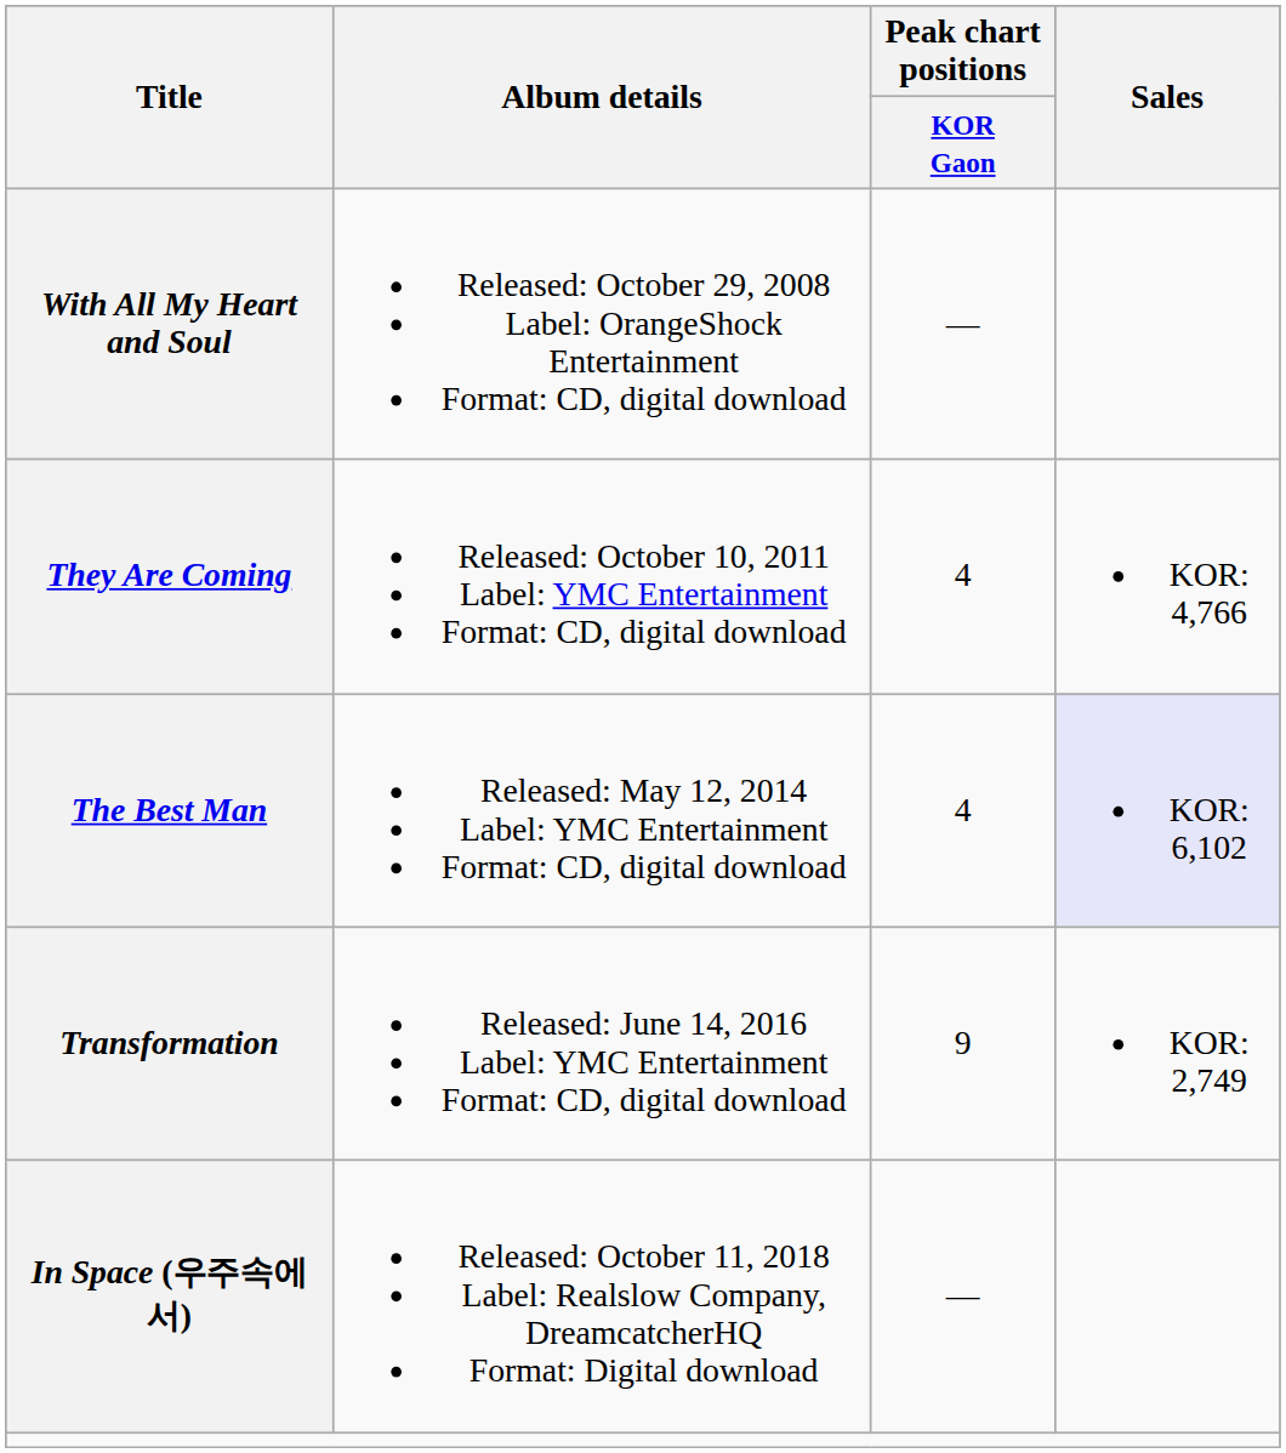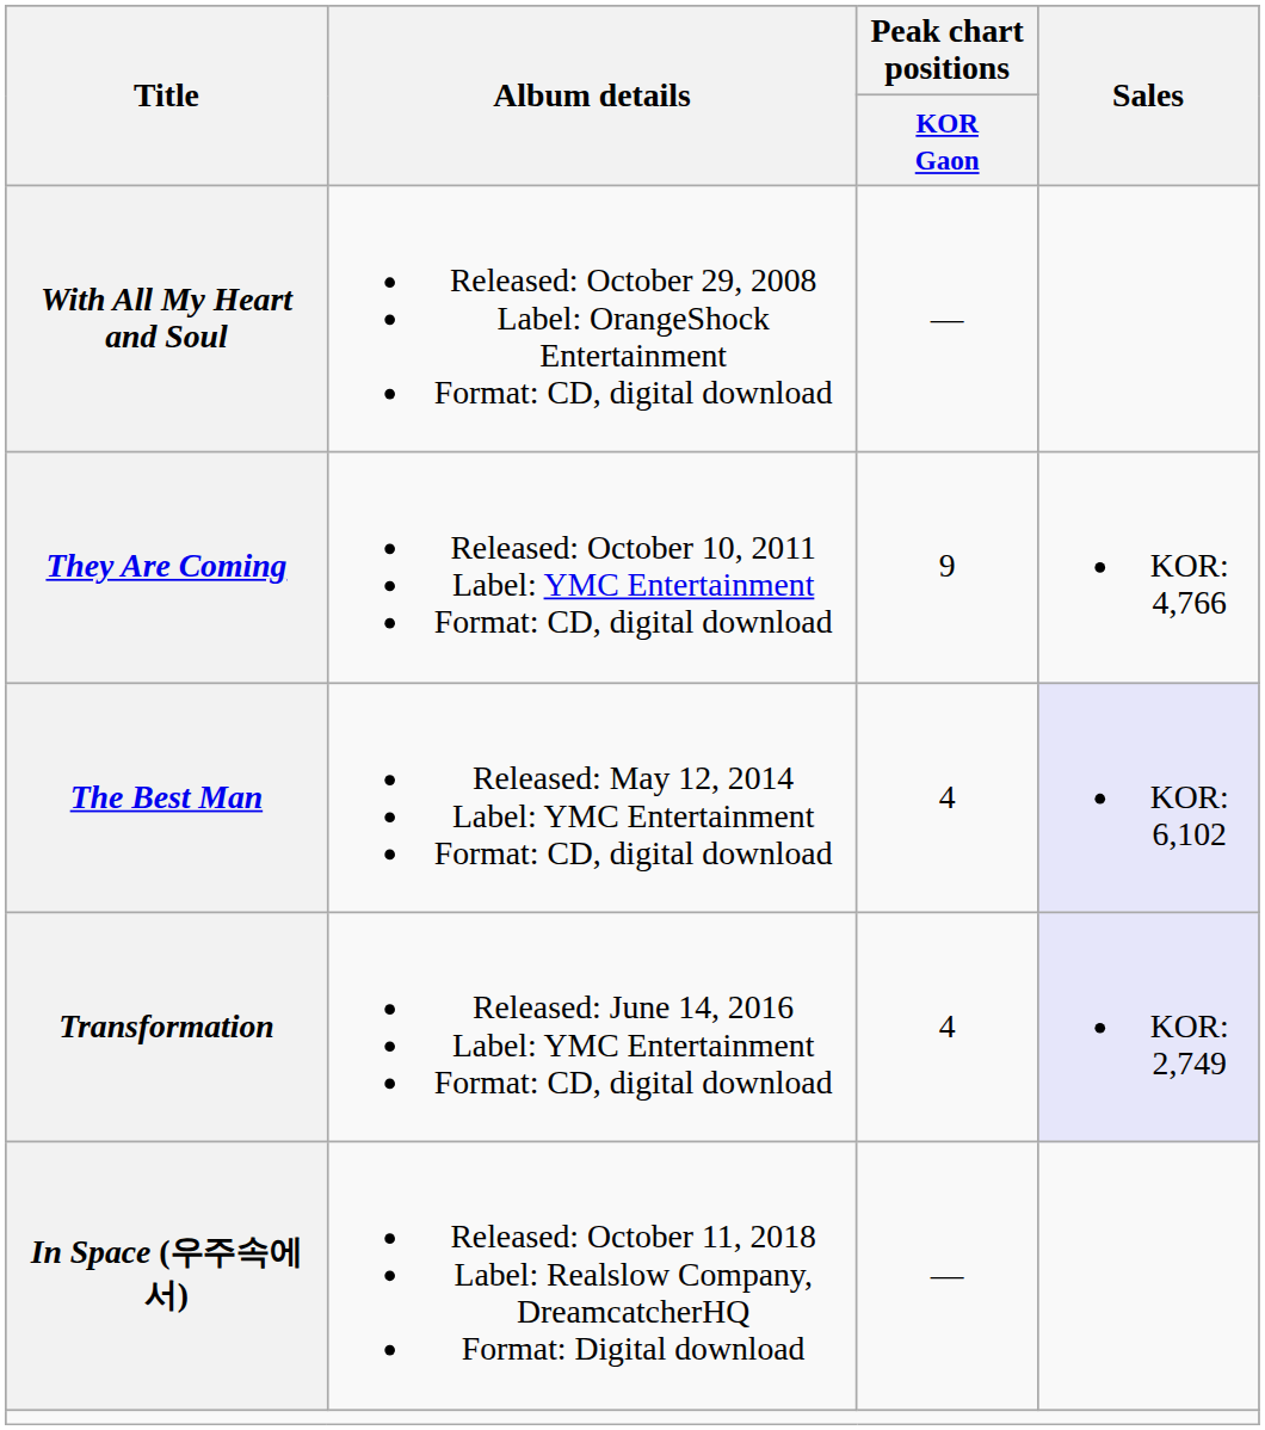They Are Coming | Peak chart positions / KOR Gaon: 4 -> 9
Transformation | Peak chart positions / KOR Gaon: 9 -> 4
Transformation | Sales: no background -> lavender background
